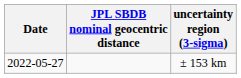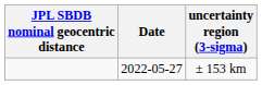columns swapped: Date <-> JPL SBDB nominal geocentric distance
